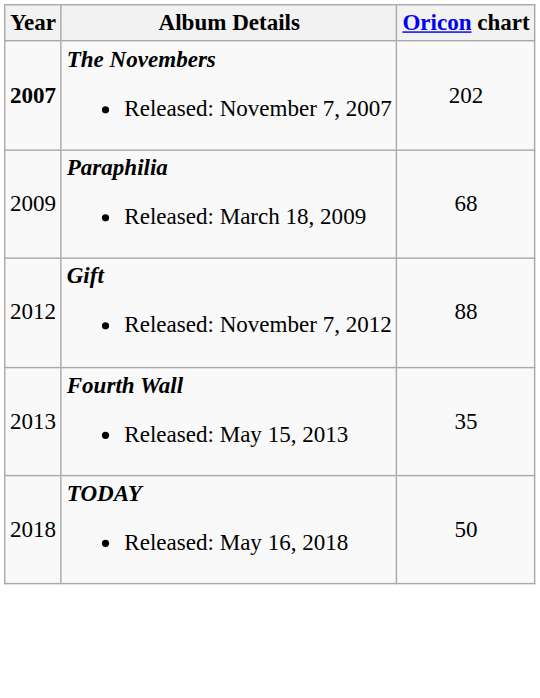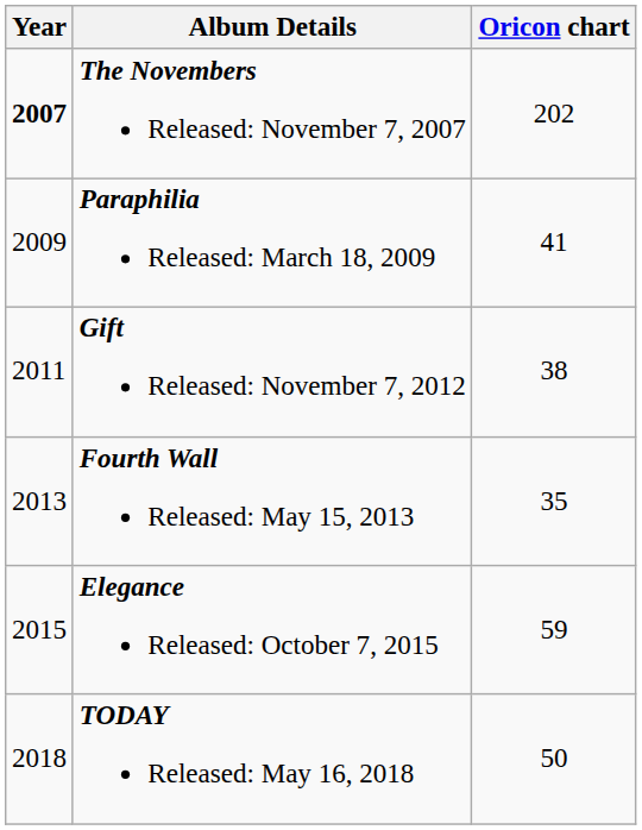Paraphilia Released: March 18, 2009 | Oricon chart: 68 -> 41
Gift Released: November 7, 2012 | Year: 2012 -> 2011
Gift Released: November 7, 2012 | Oricon chart: 88 -> 38
+ row: 2015 | Elegance Released: October 7, 2015 | 59
